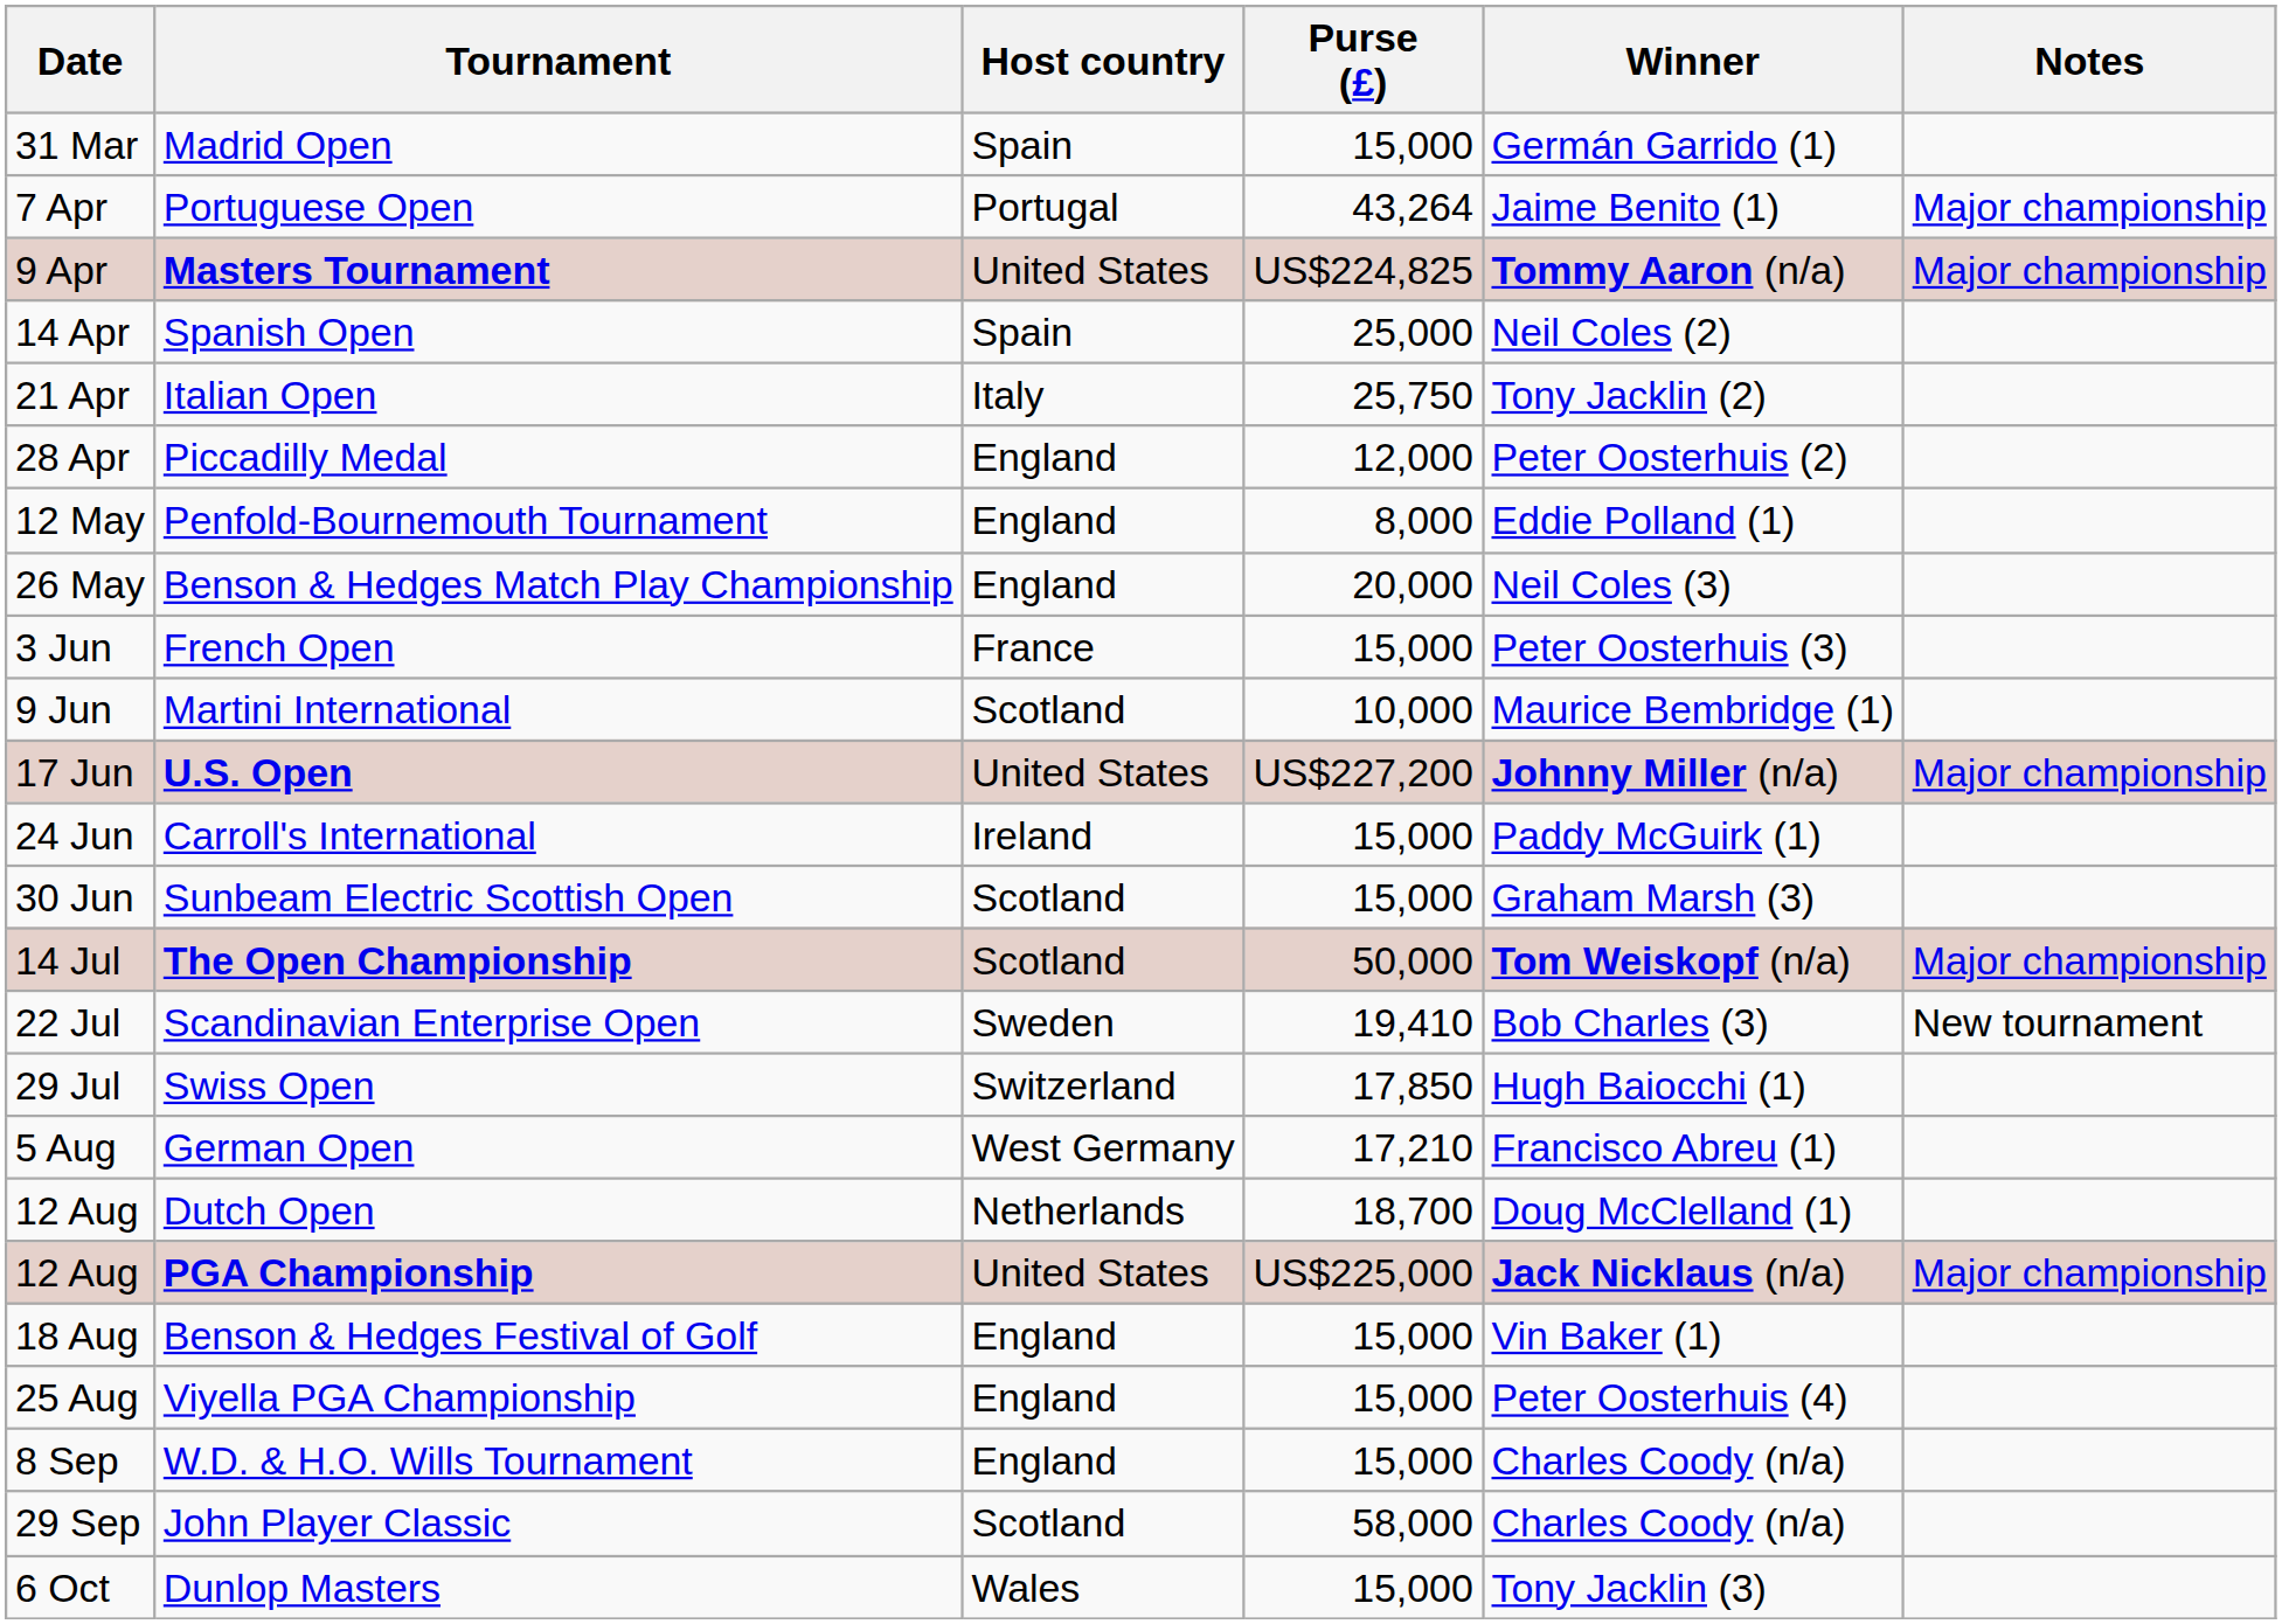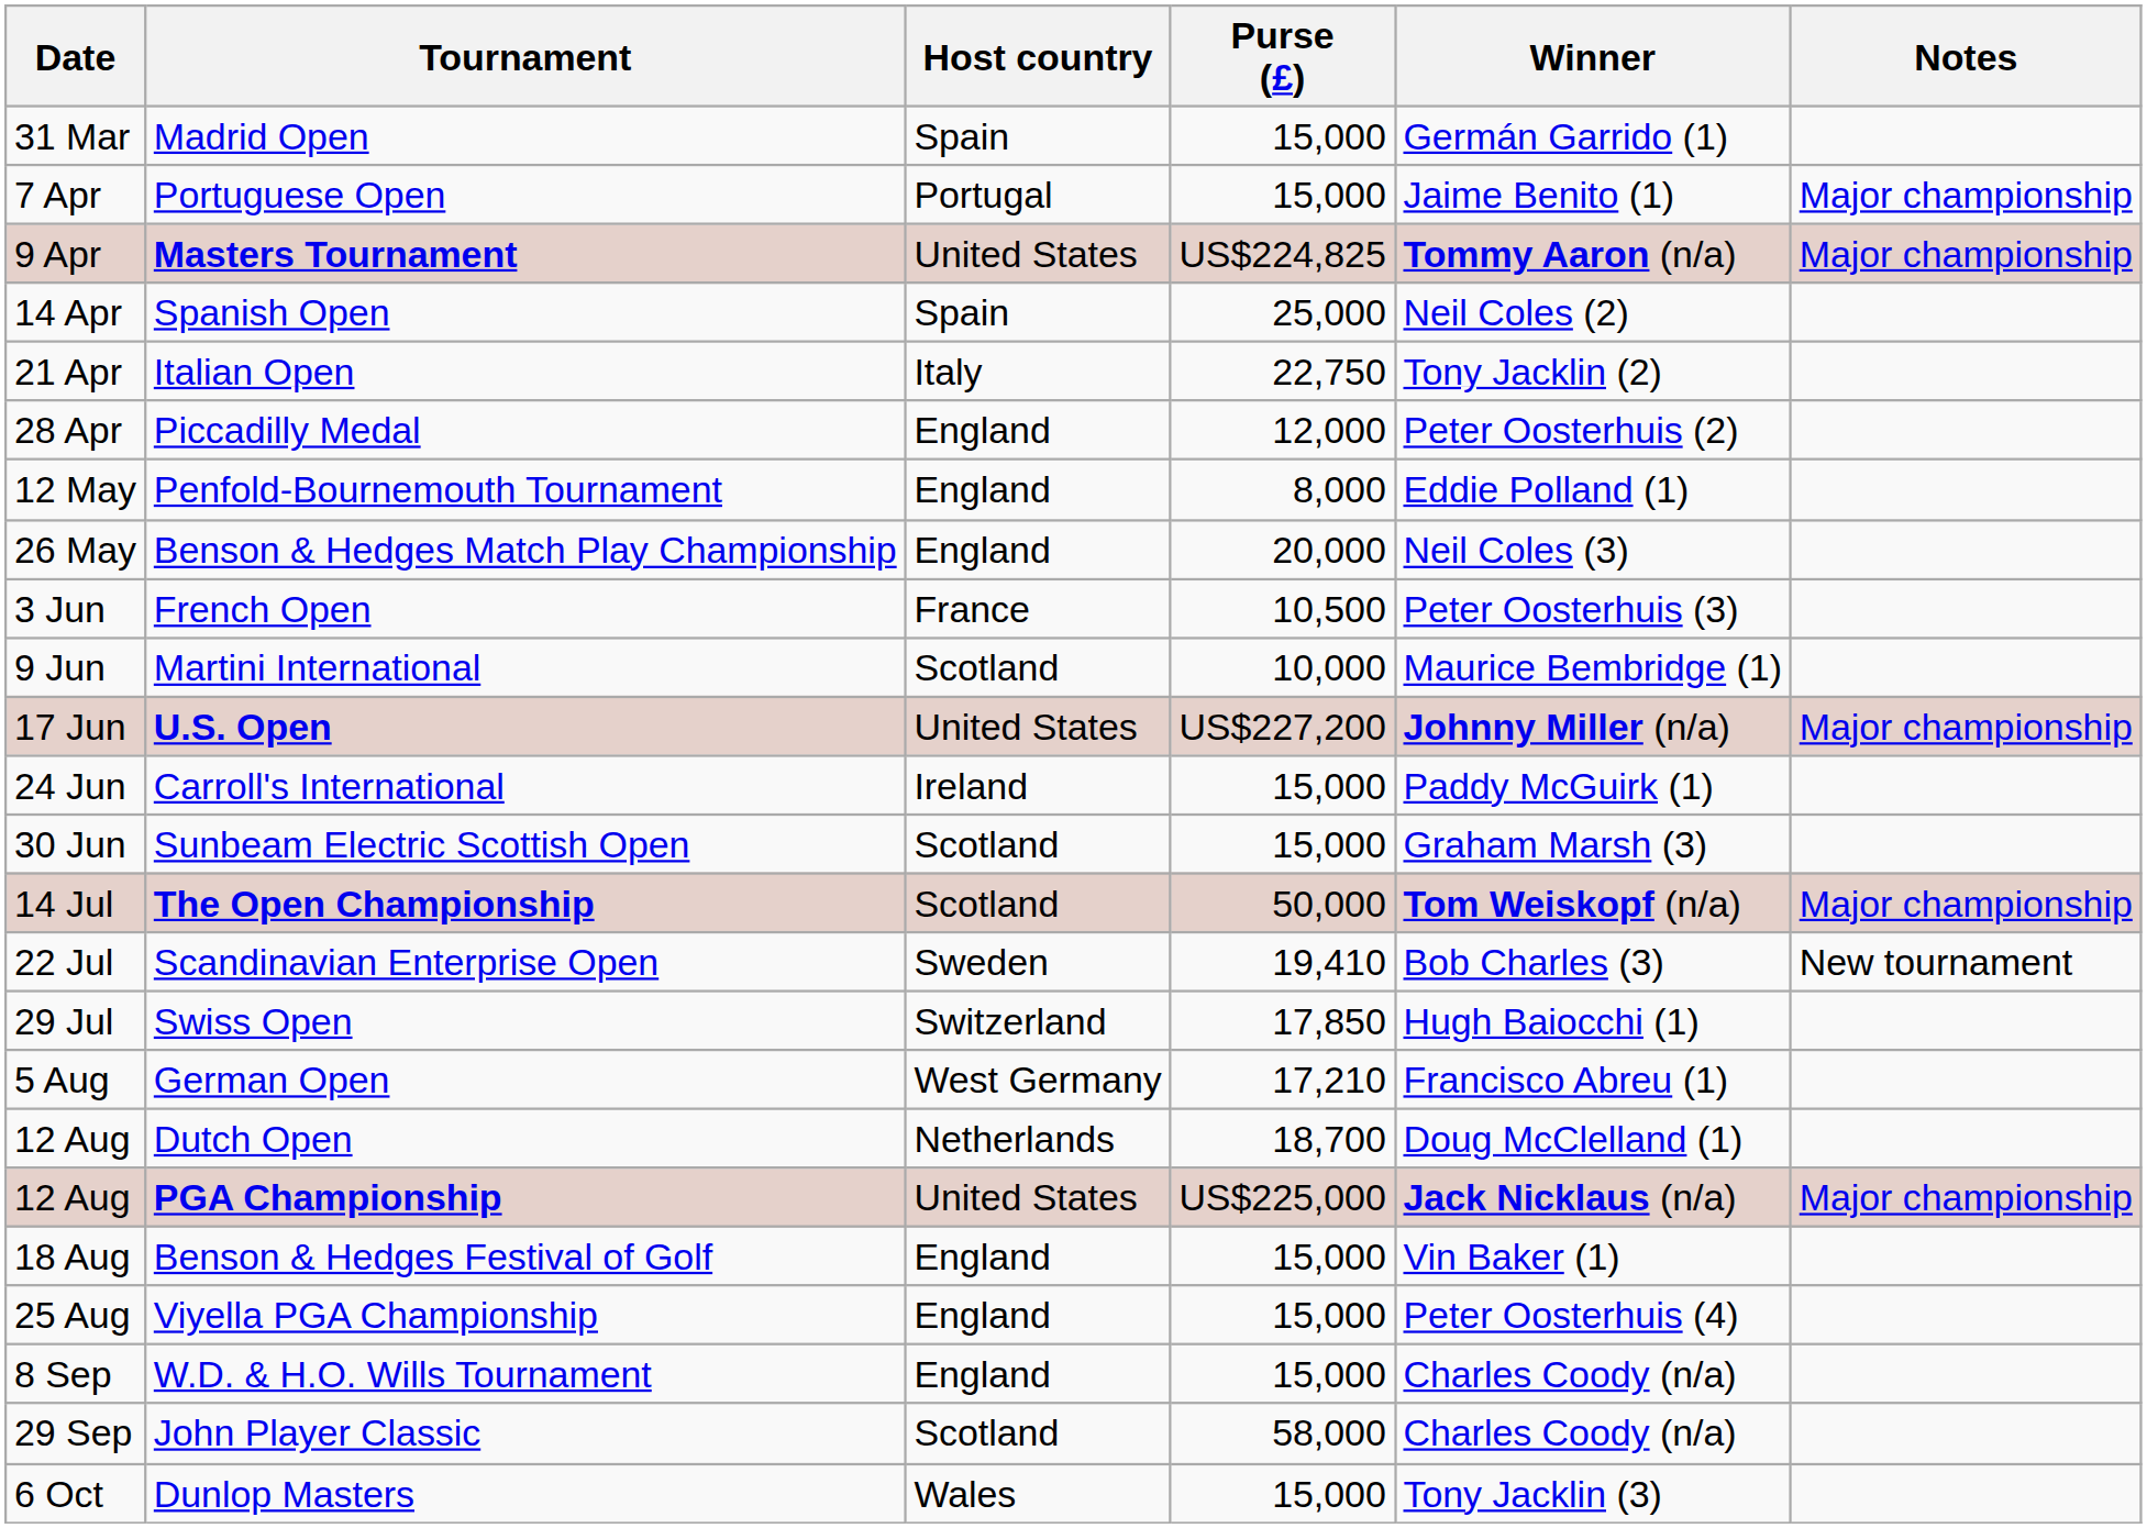Portuguese Open | Purse (£): 43,264 -> 15,000
Italian Open | Purse (£): 25,750 -> 22,750
French Open | Purse (£): 15,000 -> 10,500
